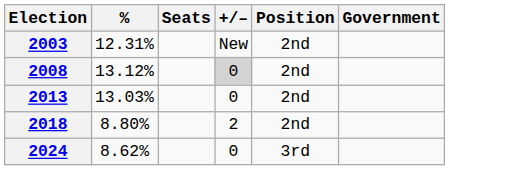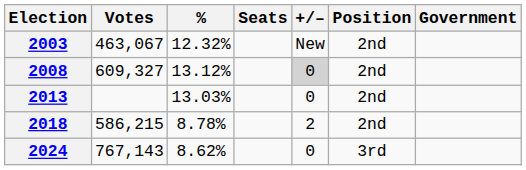+ column: Votes | 463,067 | 609,327 | 586,215 | 767,143
2003 | %: 12.31% -> 12.32%
2018 | %: 8.80% -> 8.78%
